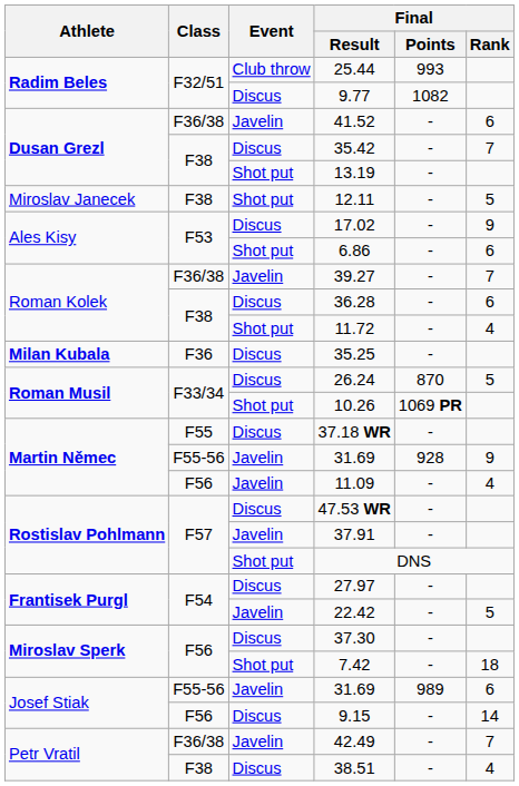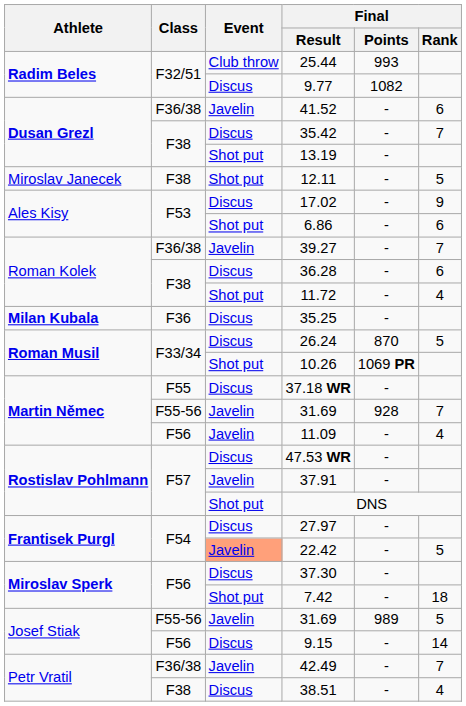Martin Němec / 31.69 | Final / Rank: 9 -> 7
22.42 | Event: no background -> lightsalmon background
Josef Stiak / 31.69 | Final / Rank: 6 -> 5
